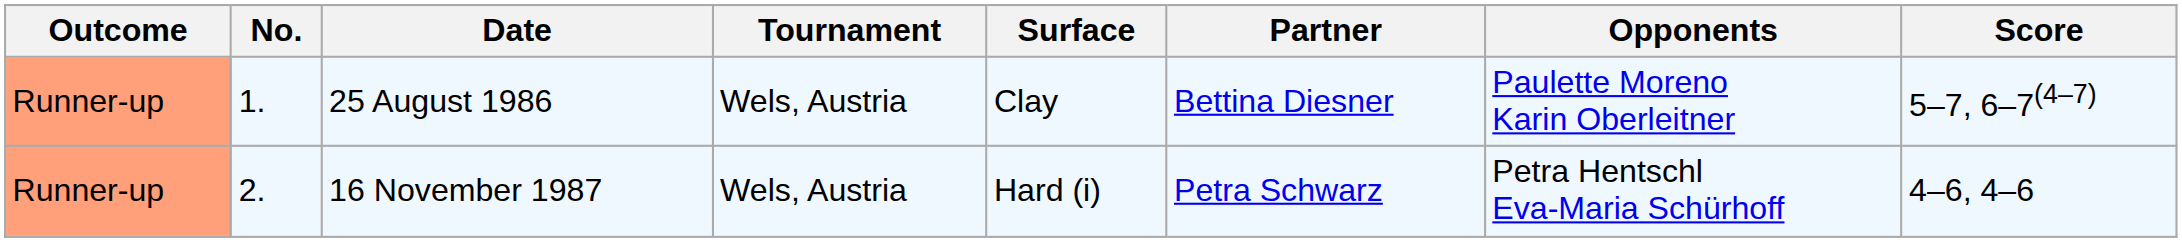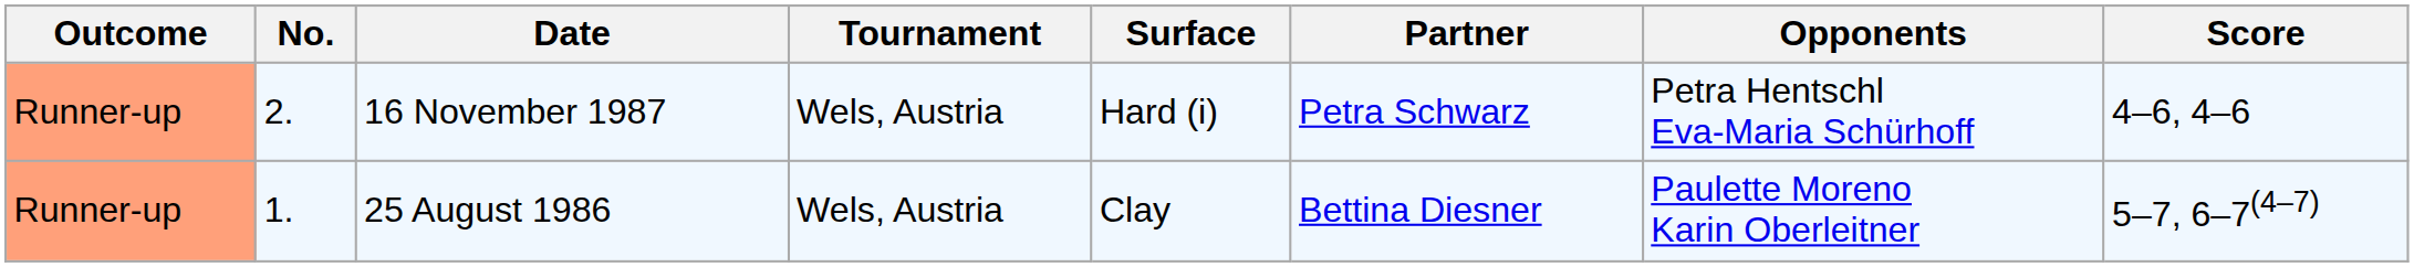rows swapped: 25 August 1986 <-> 16 November 1987
